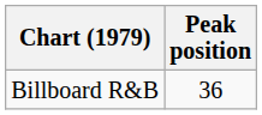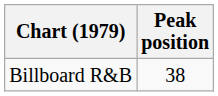Billboard R&B | Peak position: 36 -> 38
